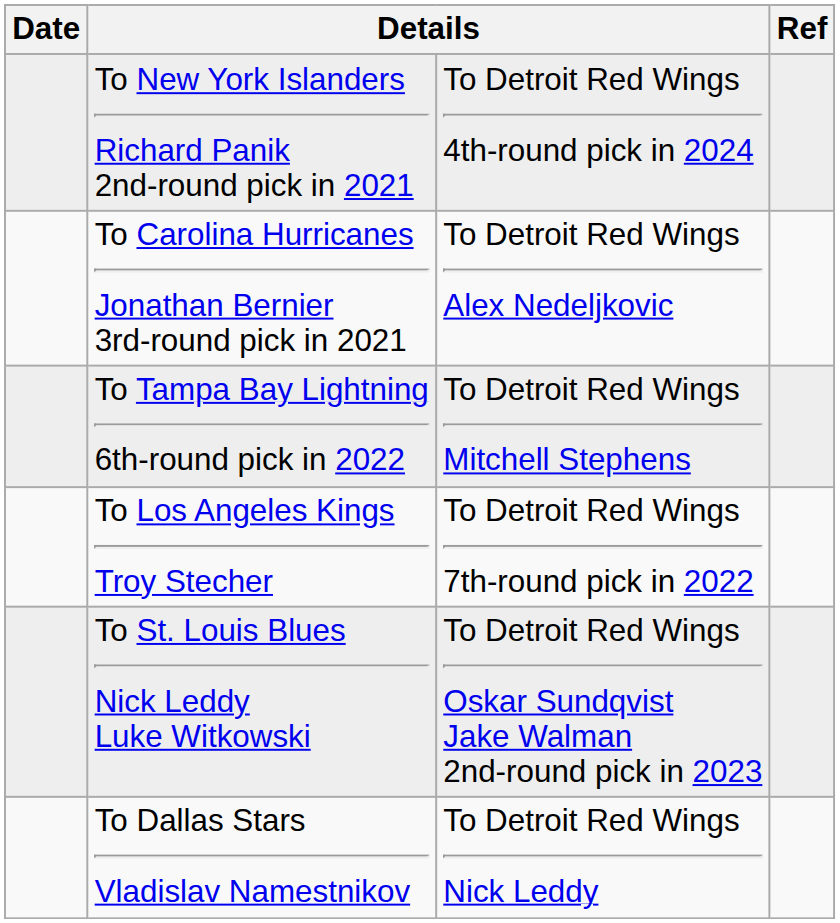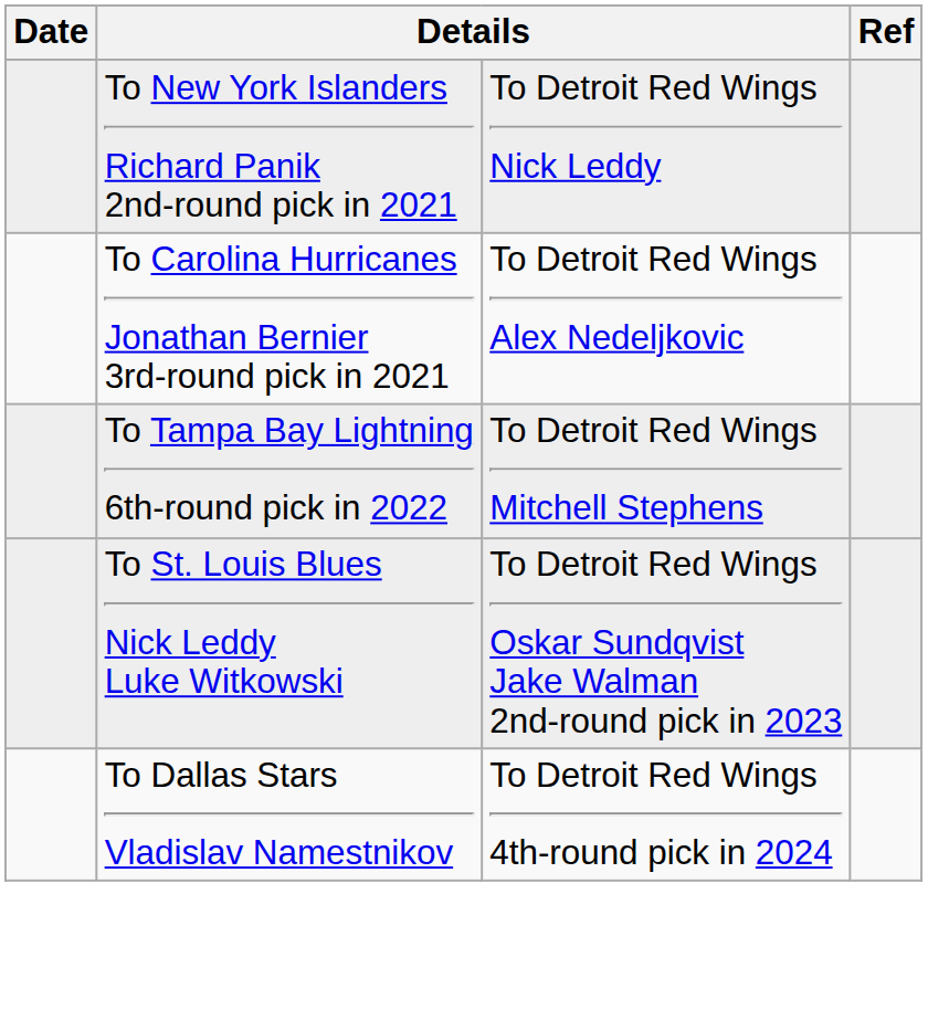To New York Islanders Richard Panik 2nd-round pick in 2021 | column 3: To Detroit Red Wings 4th-round pick in 2024 -> To Detroit Red Wings Nick Leddy
- row: To Los Angeles Kings Troy Stecher | To Detroit Red Wings 7th-round pick in 2022
To Dallas Stars Vladislav Namestnikov | column 3: To Detroit Red Wings Nick Leddy -> To Detroit Red Wings 4th-round pick in 2024
